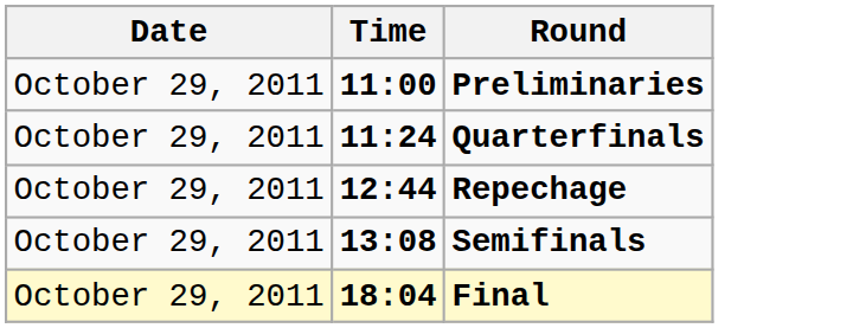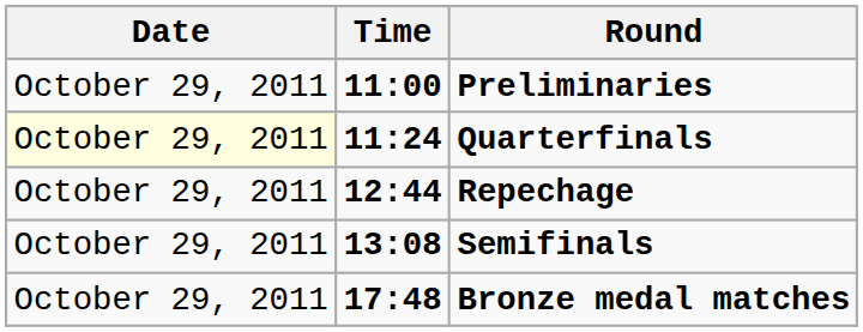Quarterfinals | Date: no background -> lightyellow background
+ row: October 29, 2011 | 17:48 | Bronze medal matches
- row: October 29, 2011 | 18:04 | Final
